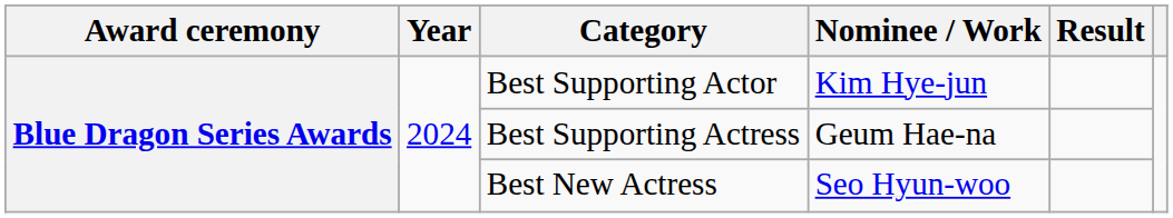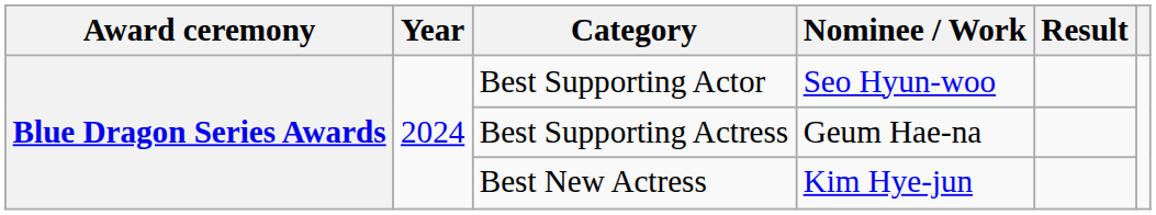Best Supporting Actor | Nominee / Work: Kim Hye-jun -> Seo Hyun-woo
Best New Actress | Nominee / Work: Seo Hyun-woo -> Kim Hye-jun
